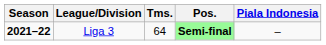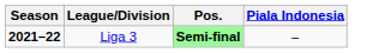- column: Tms. | 64
